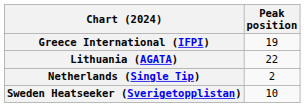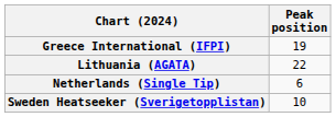Netherlands (Single Tip) | Peak position: 2 -> 6
